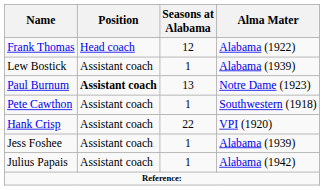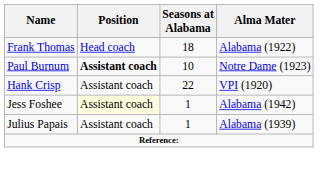Frank Thomas | Seasons at Alabama: 12 -> 18
- row: Lew Bostick | Assistant coach | 1 | Alabama (1939)
Paul Burnum | Seasons at Alabama: 13 -> 10
- row: Pete Cawthon | Assistant coach | 1 | Southwestern (1918)
Jess Foshee | Position: no background -> lightyellow background
Jess Foshee | Alma Mater: Alabama (1939) -> Alabama (1942)
Julius Papais | Alma Mater: Alabama (1942) -> Alabama (1939)
